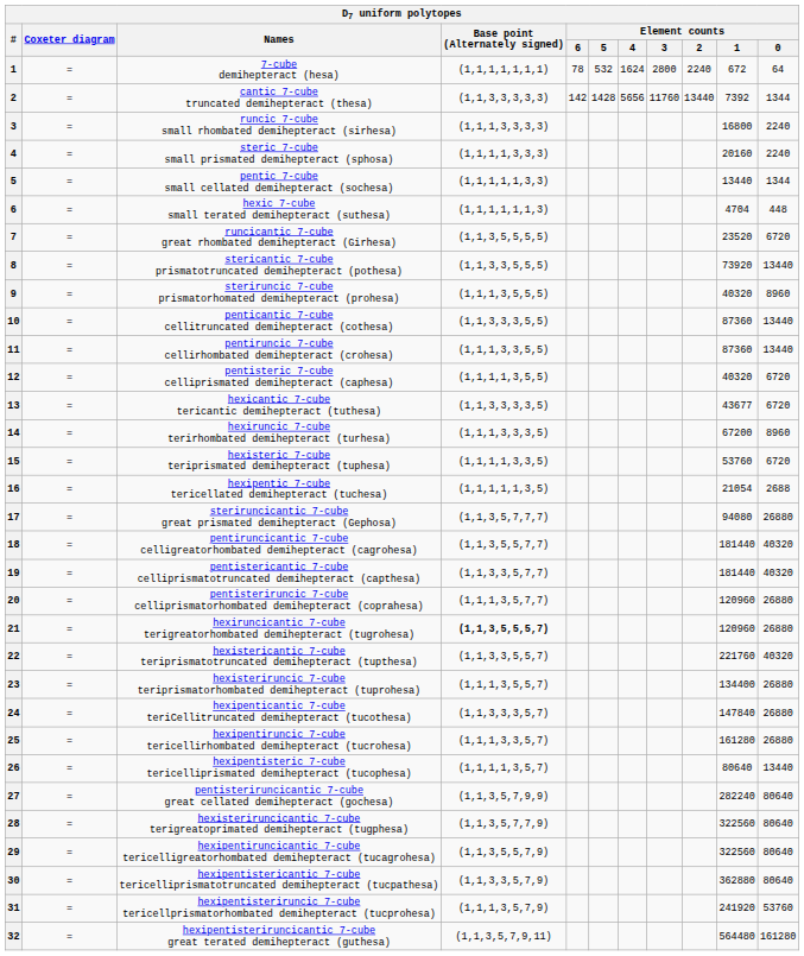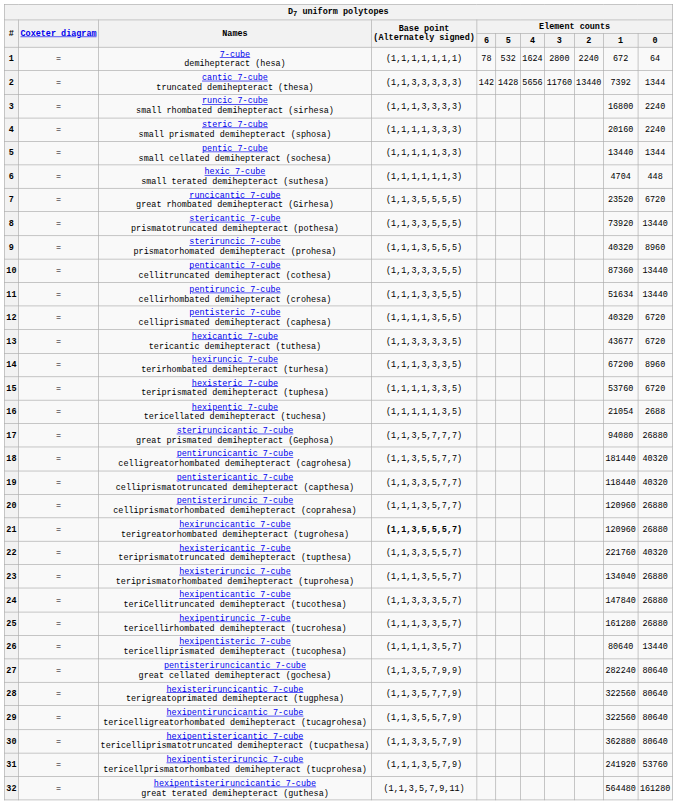11 | Element counts / 1: 87360 -> 51634
19 | Element counts / 1: 181440 -> 118440
23 | Element counts / 1: 134400 -> 134040
